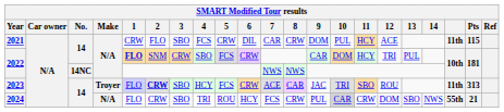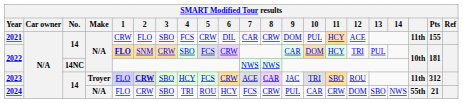2021 | Pts: 115 -> 155
2023 | Pts: 313 -> 312
2024 | 10: lightgrey background -> no background
